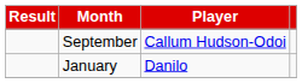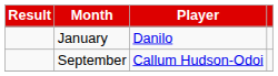rows swapped: September <-> January
